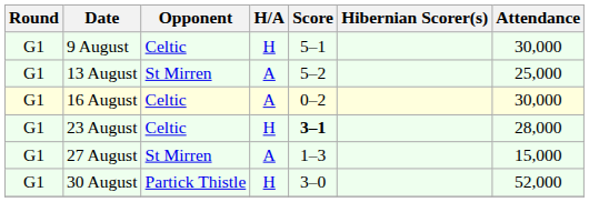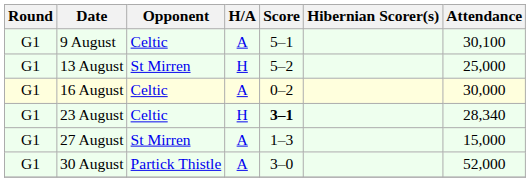9 August | H/A: H -> A
9 August | Attendance: 30,000 -> 30,100
13 August | H/A: A -> H
23 August | Attendance: 28,000 -> 28,340
30 August | H/A: H -> A
